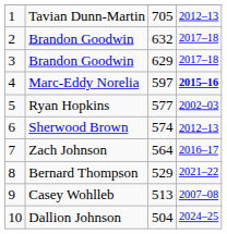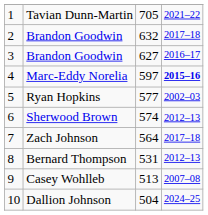Tavian Dunn-Martin | column 4: 2012–13 -> 2021–22
3 / Brandon Goodwin | column 3: 629 -> 627
3 / Brandon Goodwin | column 4: 2017–18 -> 2016–17
Zach Johnson | column 4: 2016–17 -> 2017–18
Bernard Thompson | column 3: 529 -> 531
Bernard Thompson | column 4: 2021–22 -> 2012–13
